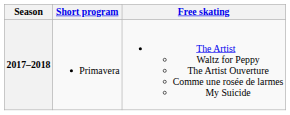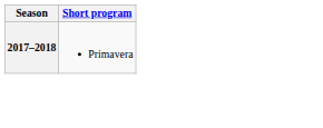- column: Free skating | The Artist Waltz for Peppy The Artist Ouverture Comme une rosée de larmes My Suicide
